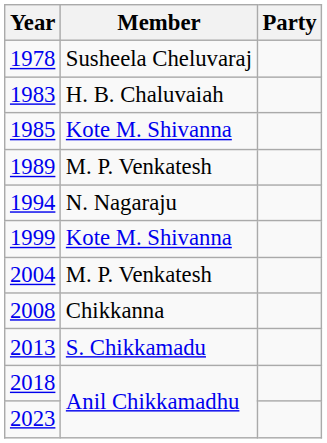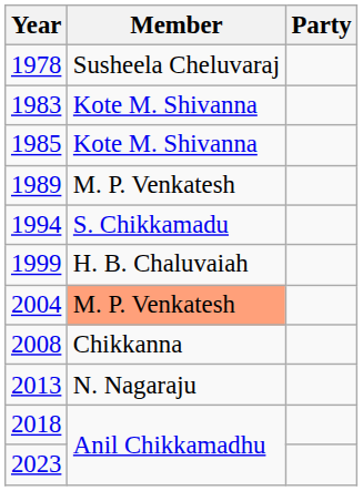1983 | Member: H. B. Chaluvaiah -> Kote M. Shivanna
1994 | Member: N. Nagaraju -> S. Chikkamadu
1999 | Member: Kote M. Shivanna -> H. B. Chaluvaiah
2004 | Member: no background -> lightsalmon background
2013 | Member: S. Chikkamadu -> N. Nagaraju
